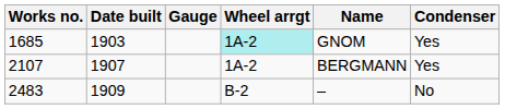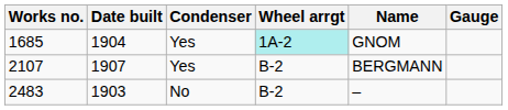columns swapped: Gauge <-> Condenser
1685 | Date built: 1903 -> 1904
2107 | Wheel arrgt: 1A-2 -> B-2
2483 | Date built: 1909 -> 1903
